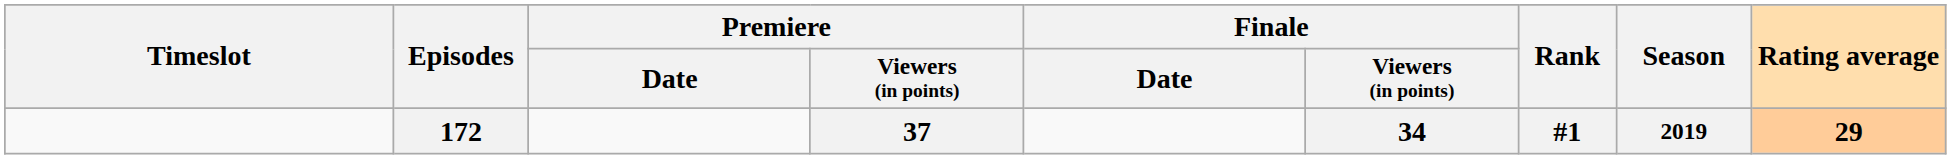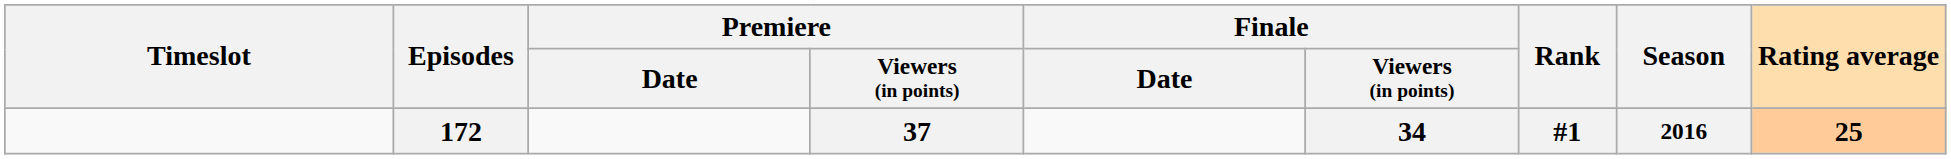172 | Season: 2019 -> 2016
172 | Rating average: 29 -> 25
